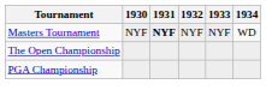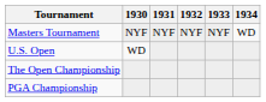Masters Tournament | 1931: bold -> normal
+ row: U.S. Open | WD
